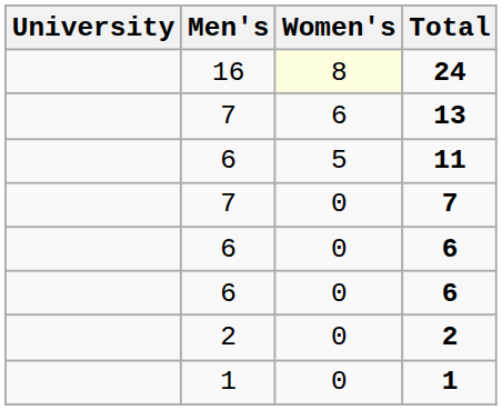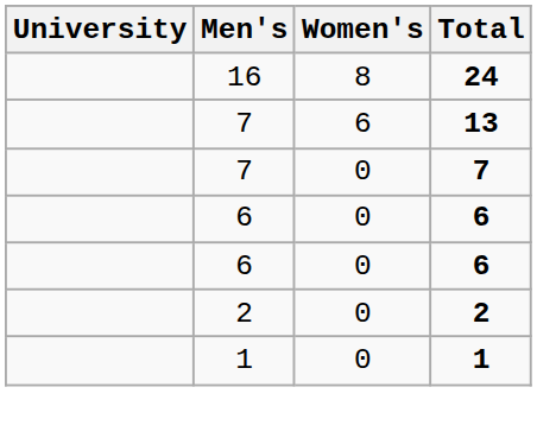24 | Women's: lightyellow background -> no background
- row: 6 | 5 | 11
